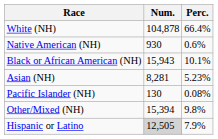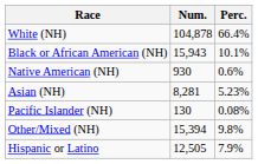rows swapped: Black or African American (NH) <-> Native American (NH)
Hispanic or Latino | Num.: lightgrey background -> no background
